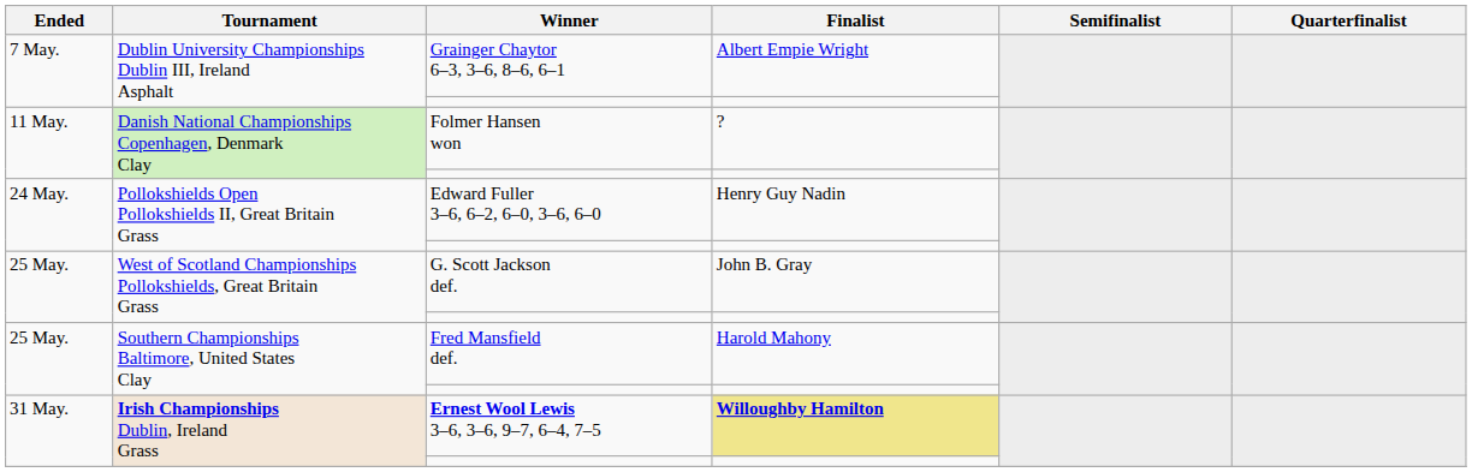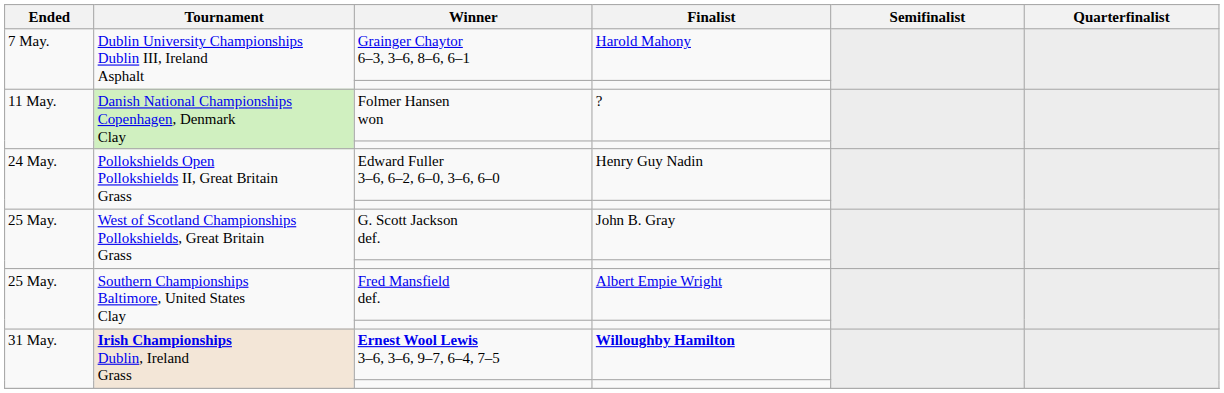Grainger Chaytor 6–3, 3–6, 8–6, 6–1 | Finalist: Albert Empie Wright -> Harold Mahony
Fred Mansfield def. | Finalist: Harold Mahony -> Albert Empie Wright
Ernest Wool Lewis 3–6, 3–6, 9–7, 6–4, 7–5 | Finalist: khaki background -> no background
